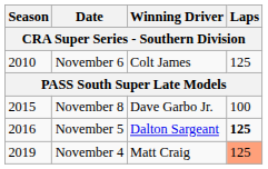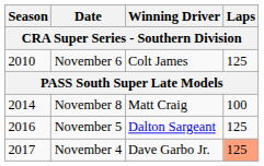November 8 | Season / CRA Super Series - Southern Division: 2015 -> 2014
November 8 | Winning Driver / CRA Super Series - Southern Division: Dave Garbo Jr. -> Matt Craig
November 5 | Laps / CRA Super Series - Southern Division: bold -> normal
November 4 | Season / CRA Super Series - Southern Division: 2019 -> 2017
November 4 | Winning Driver / CRA Super Series - Southern Division: Matt Craig -> Dave Garbo Jr.
